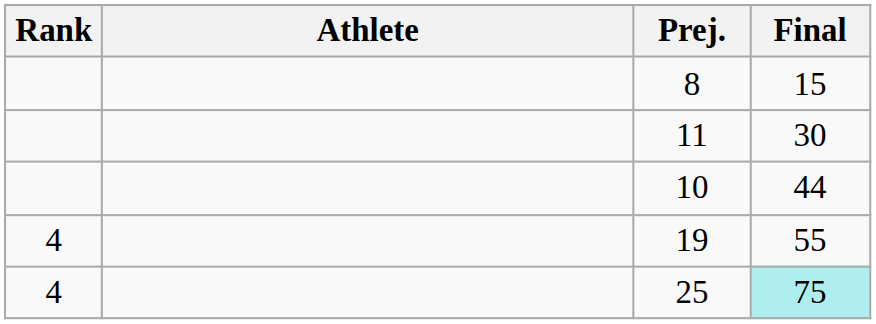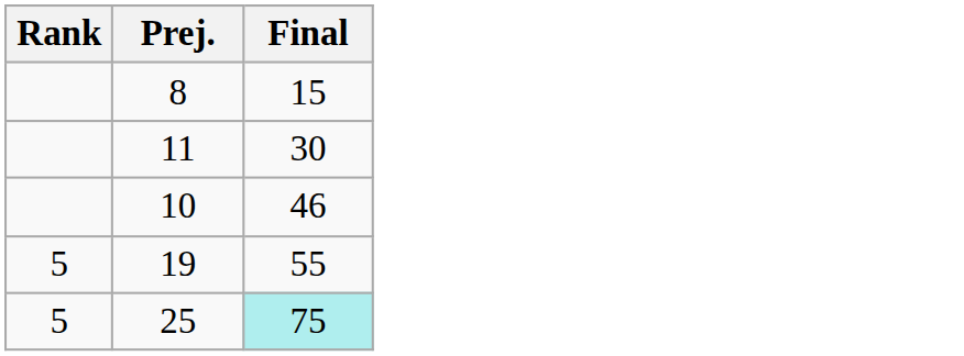- column: Athlete
10 | Final: 44 -> 46
19 | Rank: 4 -> 5
25 | Rank: 4 -> 5
